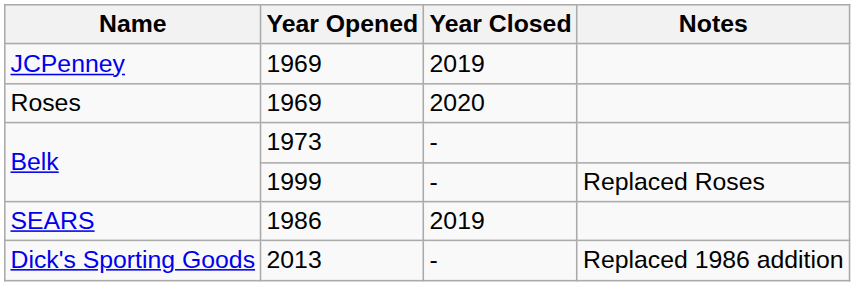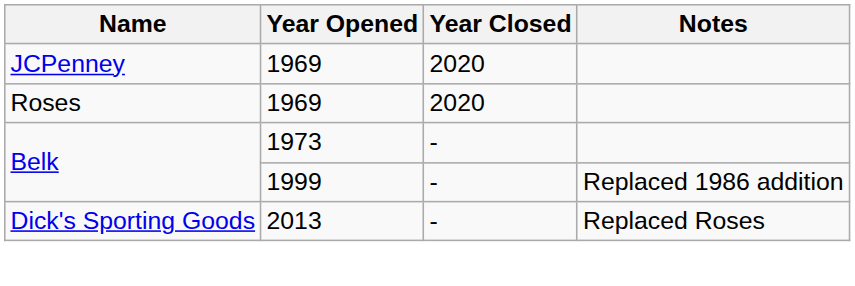JCPenney | Year Closed: 2019 -> 2020
Belk / 1999 | Notes: Replaced Roses -> Replaced 1986 addition
- row: SEARS | 1986 | 2019
Dick's Sporting Goods | Notes: Replaced 1986 addition -> Replaced Roses
